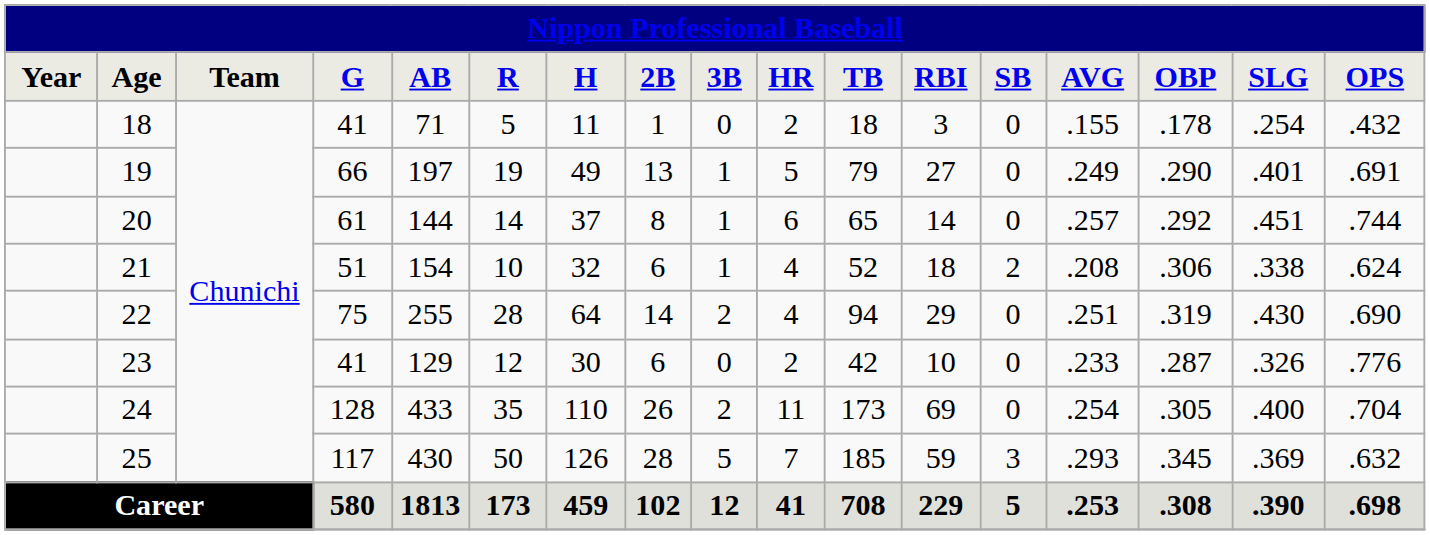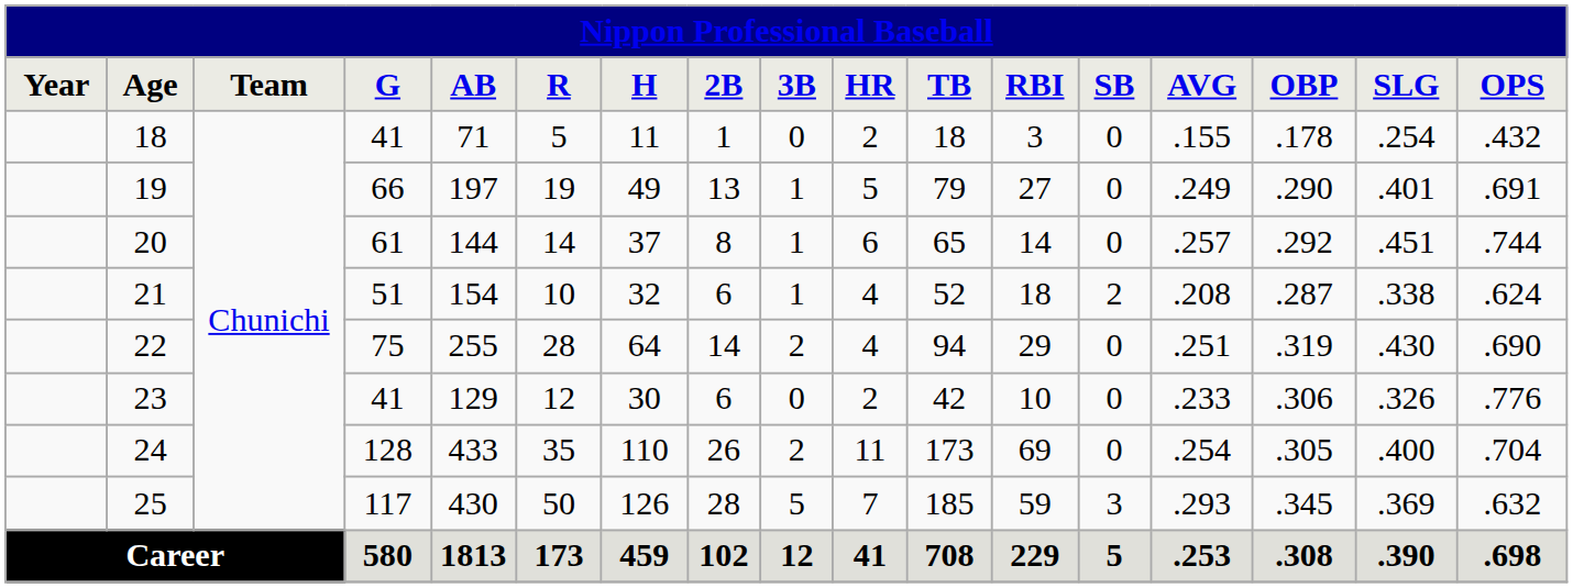21 | OBP: .306 -> .287
23 | OBP: .287 -> .306
